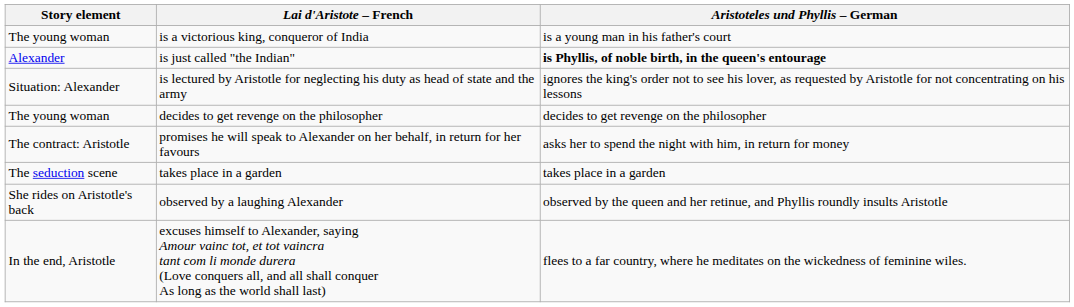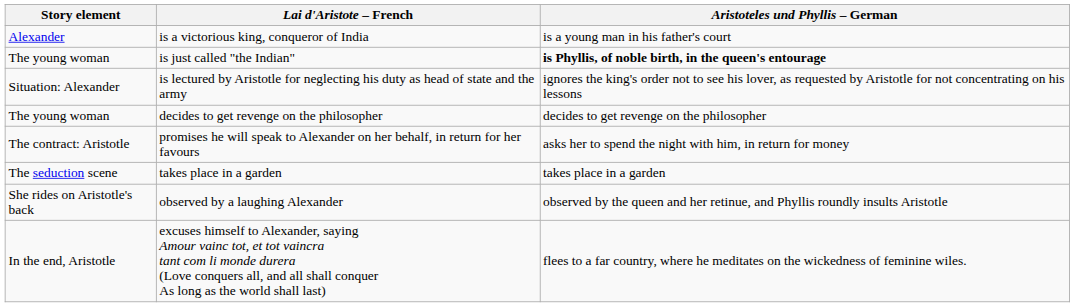is a victorious king, conqueror of India | Story element: The young woman -> Alexander
is just called "the Indian" | Story element: Alexander -> The young woman
